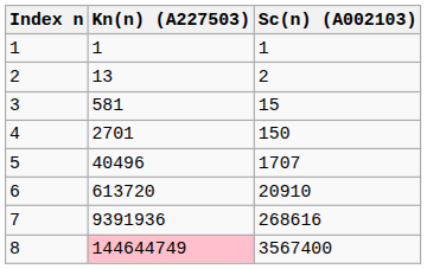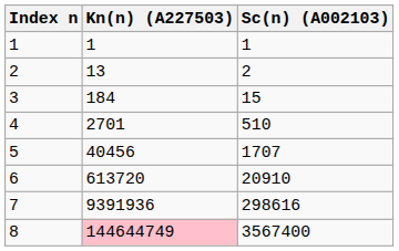3 | Kn(n) (A227503): 581 -> 184
4 | Sc(n) (A002103): 150 -> 510
5 | Kn(n) (A227503): 40496 -> 40456
7 | Sc(n) (A002103): 268616 -> 298616
